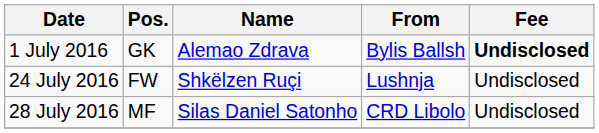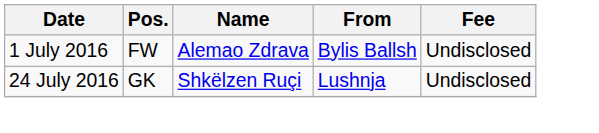1 July 2016 | Pos.: GK -> FW
1 July 2016 | Fee: bold -> normal
24 July 2016 | Pos.: FW -> GK
- row: 28 July 2016 | MF | Silas Daniel Satonho | CRD Libolo | Undisclosed
